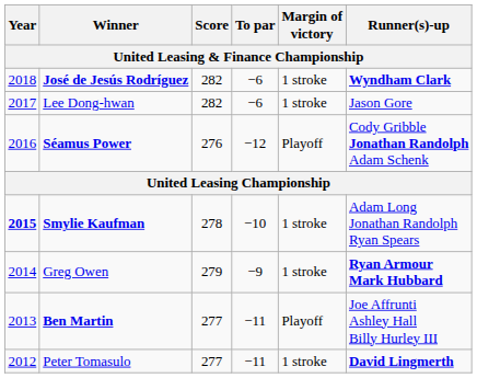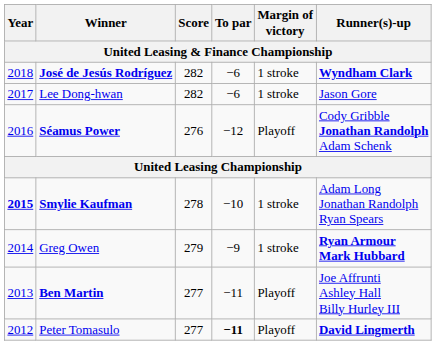Peter Tomasulo | To par: normal -> bold
Peter Tomasulo | Margin of victory: 1 stroke -> Playoff
